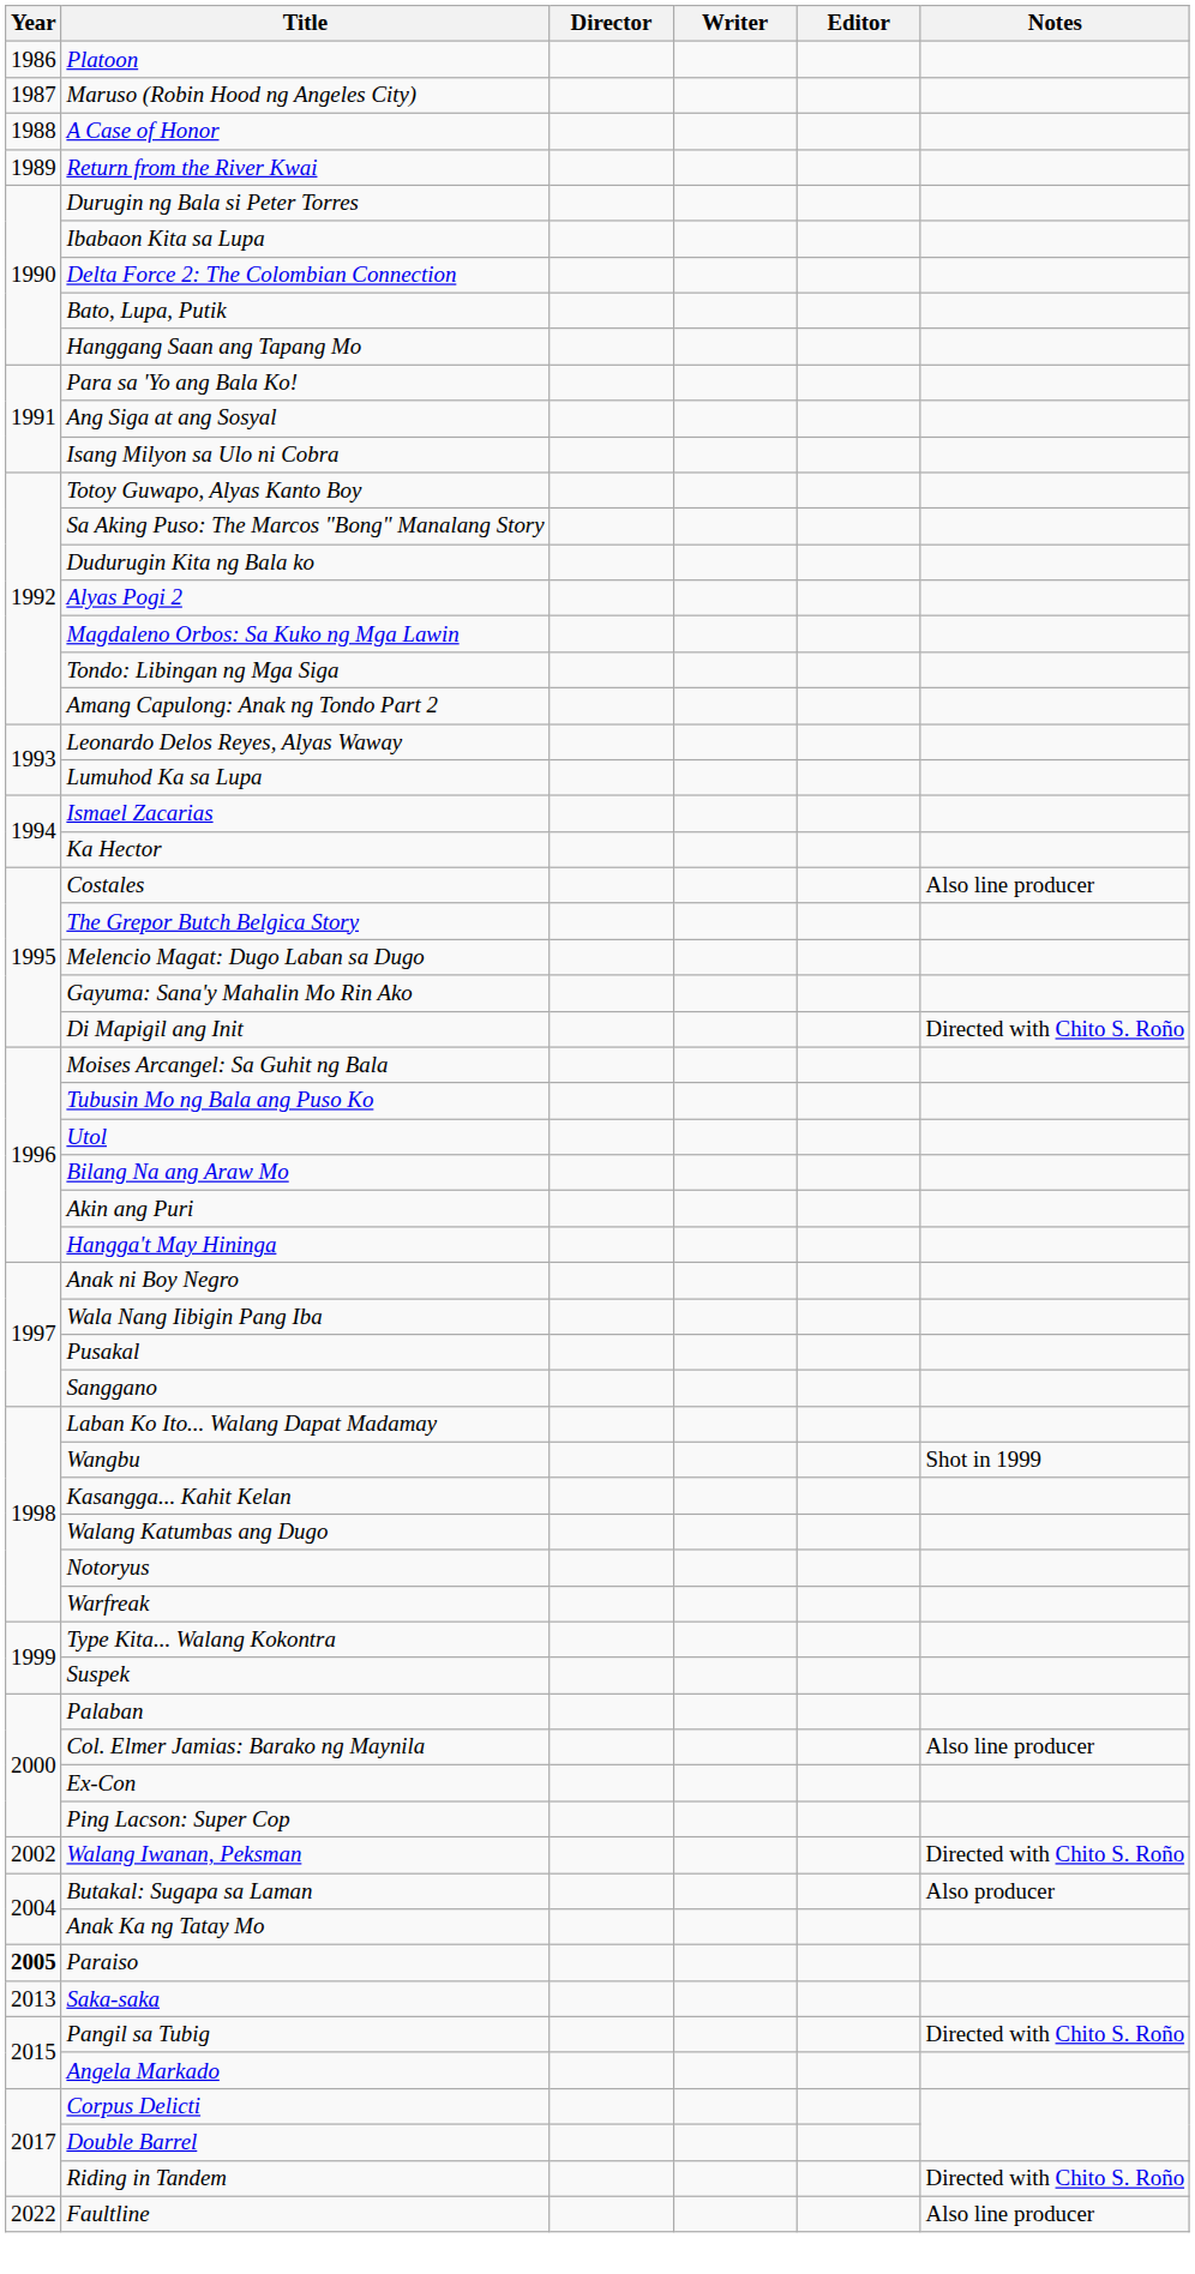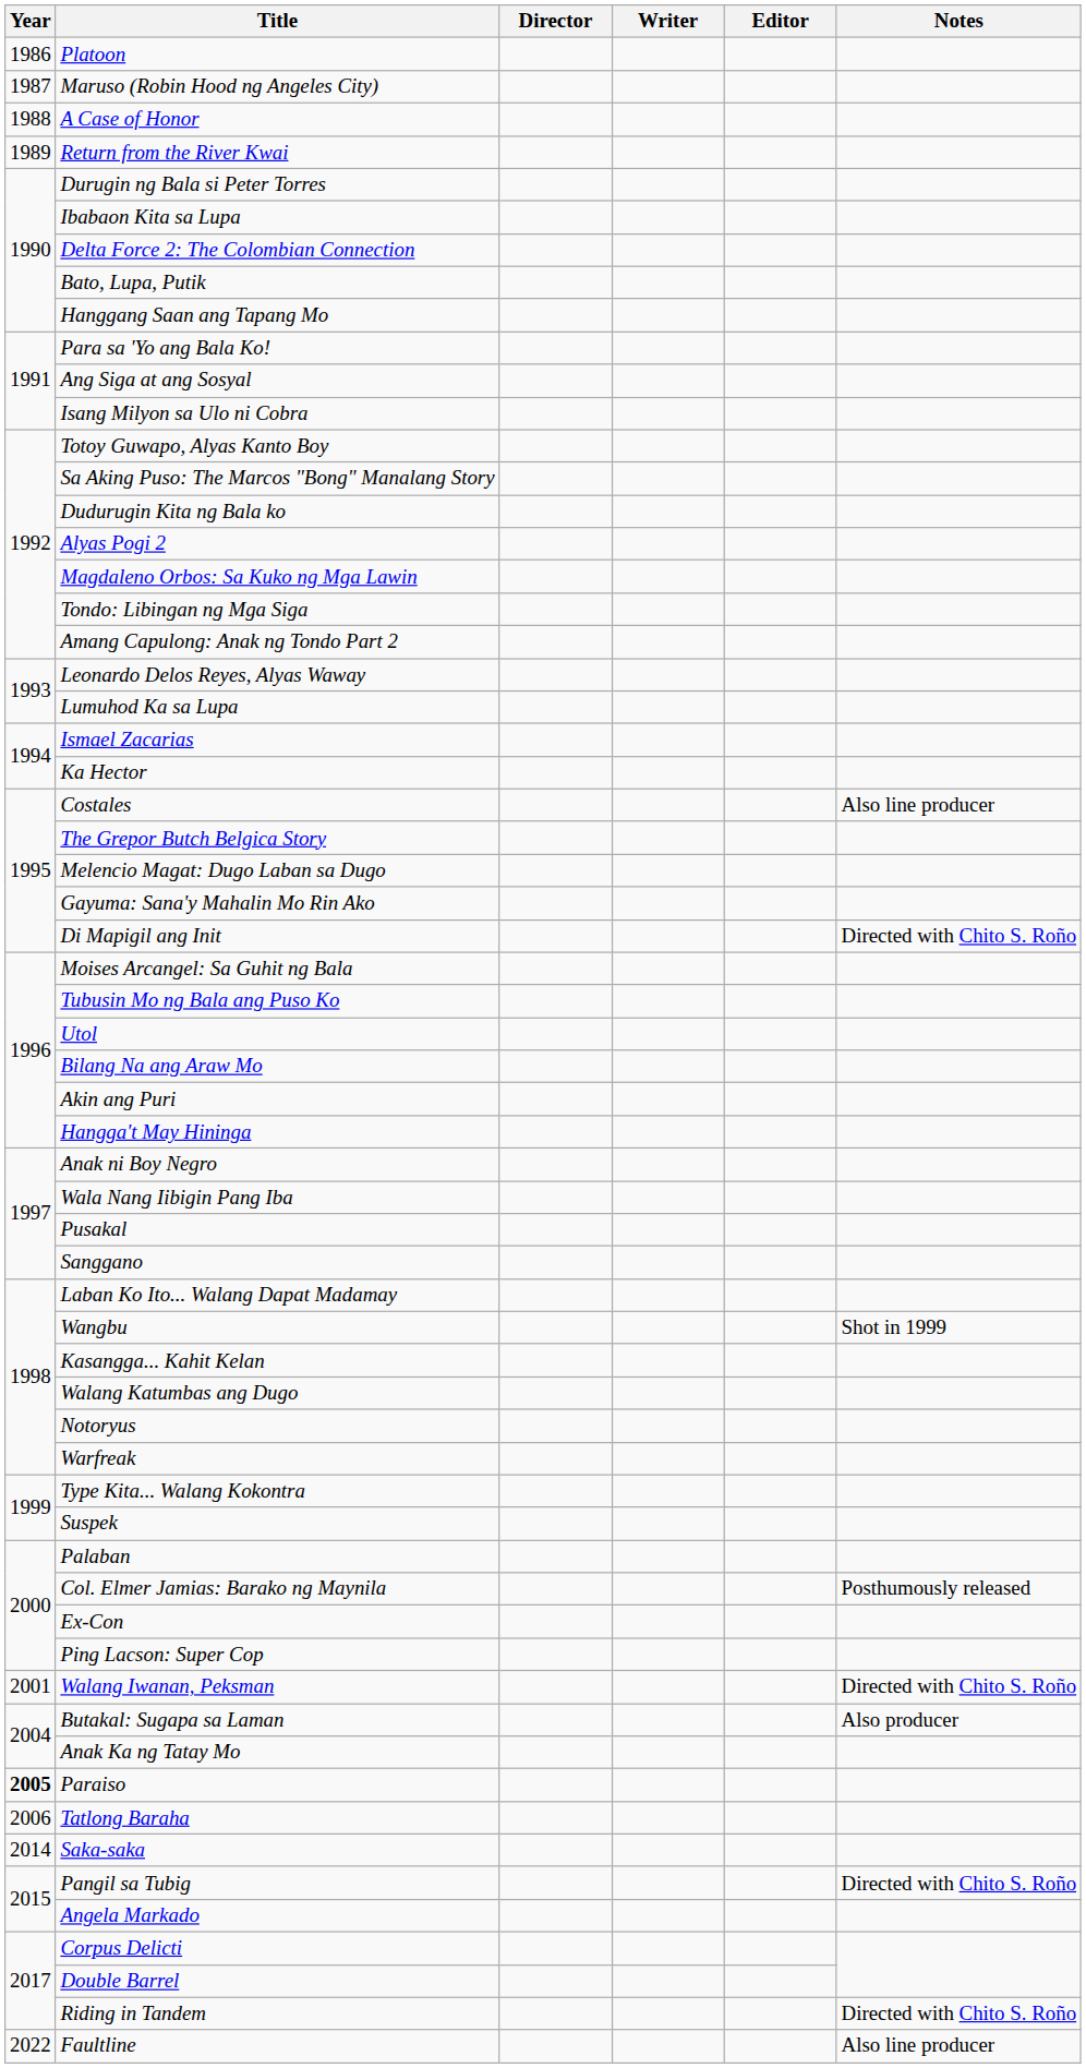Col. Elmer Jamias: Barako ng Maynila | Notes: Also line producer -> Posthumously released
Walang Iwanan, Peksman | Year: 2002 -> 2001
+ row: 2006 | Tatlong Baraha
Saka-saka | Year: 2013 -> 2014
